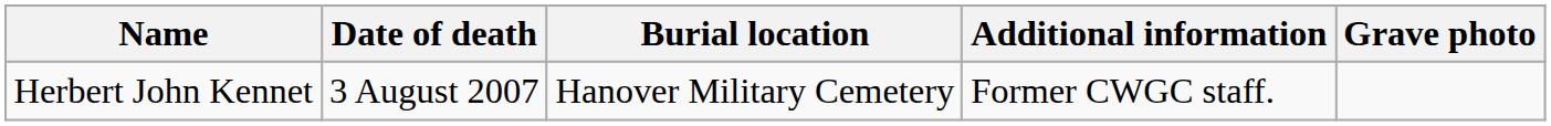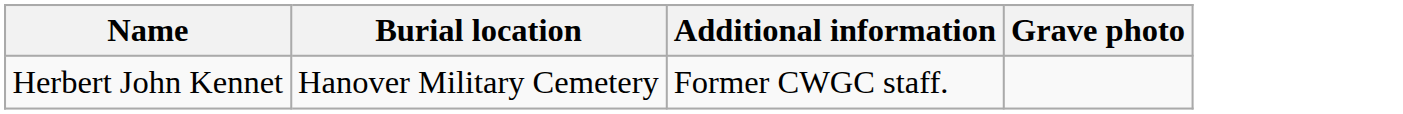- column: Date of death | 3 August 2007
